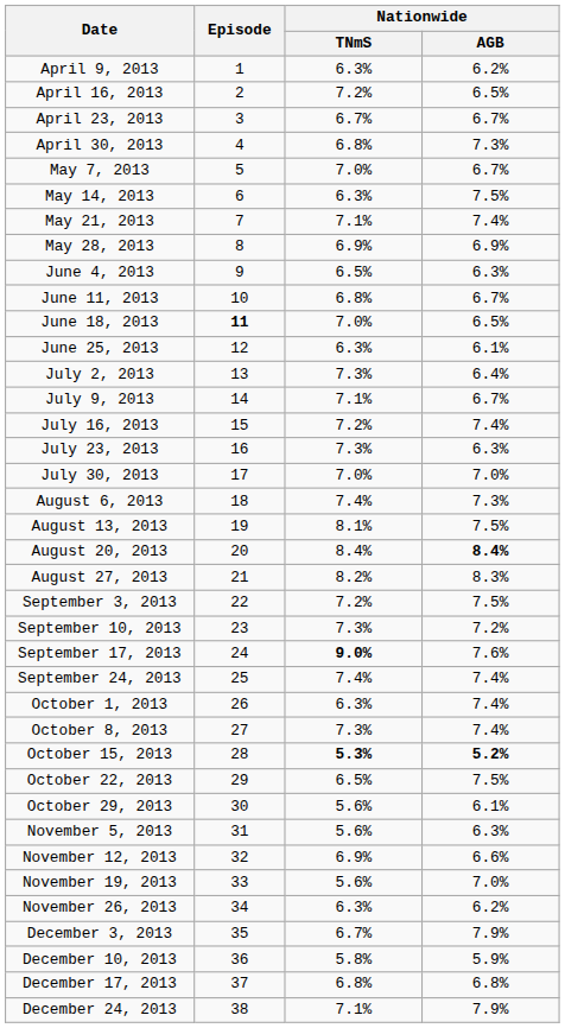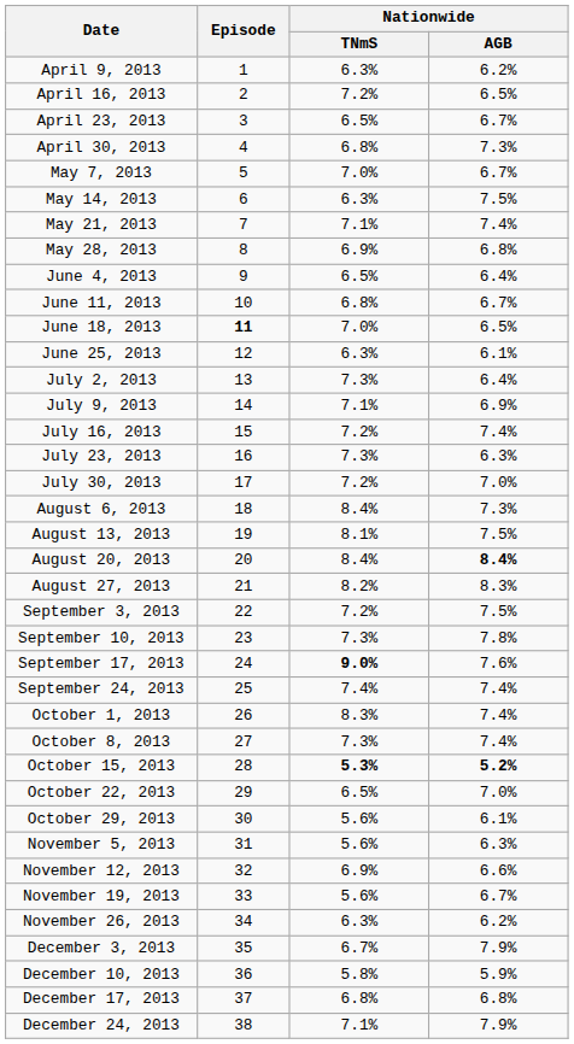April 23, 2013 | Nationwide / TNmS: 6.7% -> 6.5%
May 28, 2013 | Nationwide / AGB: 6.9% -> 6.8%
June 4, 2013 | Nationwide / AGB: 6.3% -> 6.4%
July 9, 2013 | Nationwide / AGB: 6.7% -> 6.9%
July 30, 2013 | Nationwide / TNmS: 7.0% -> 7.2%
August 6, 2013 | Nationwide / TNmS: 7.4% -> 8.4%
September 10, 2013 | Nationwide / AGB: 7.2% -> 7.8%
October 1, 2013 | Nationwide / TNmS: 6.3% -> 8.3%
October 22, 2013 | Nationwide / AGB: 7.5% -> 7.0%
November 19, 2013 | Nationwide / AGB: 7.0% -> 6.7%
